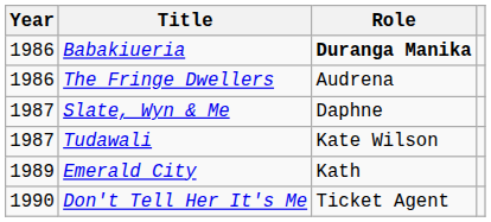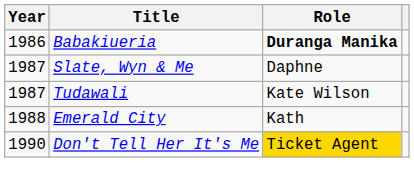- row: 1986 | The Fringe Dwellers | Audrena
Emerald City | Year: 1989 -> 1988
Don't Tell Her It's Me | Role: no background -> gold background
